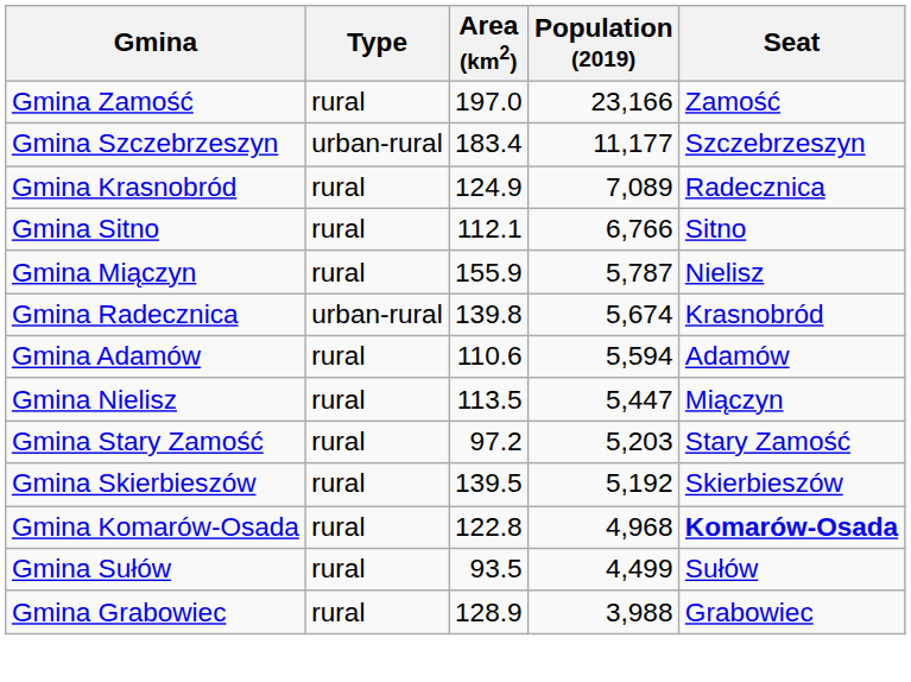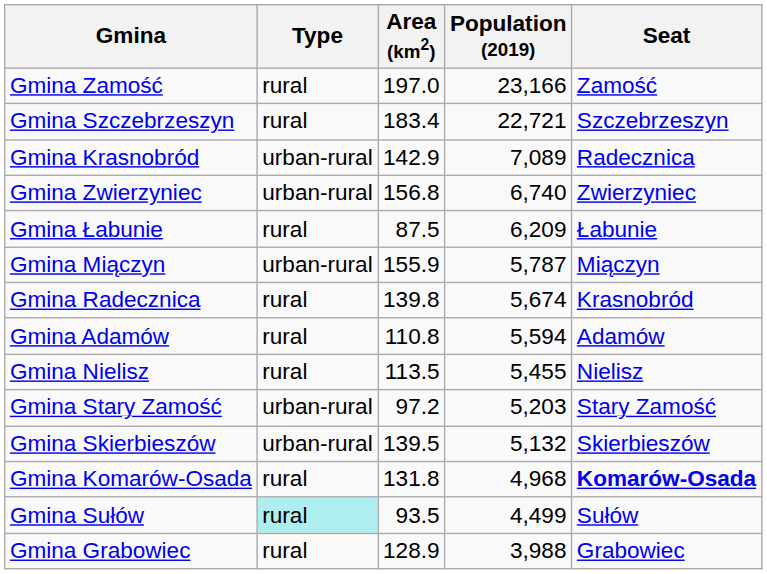Gmina Szczebrzeszyn | Type: urban-rural -> rural
Gmina Szczebrzeszyn | Population (2019): 11,177 -> 22,721
Gmina Krasnobród | Type: rural -> urban-rural
Gmina Krasnobród | Area (km2): 124.9 -> 142.9
- row: Gmina Sitno | rural | 112.1 | 6,766 | Sitno
+ row: Gmina Zwierzyniec | urban-rural | 156.8 | 6,740 | Zwierzyniec
+ row: Gmina Łabunie | rural | 87.5 | 6,209 | Łabunie
Gmina Miączyn | Type: rural -> urban-rural
Gmina Miączyn | Seat: Nielisz -> Miączyn
Gmina Radecznica | Type: urban-rural -> rural
Gmina Adamów | Area (km2): 110.6 -> 110.8
Gmina Nielisz | Population (2019): 5,447 -> 5,455
Gmina Nielisz | Seat: Miączyn -> Nielisz
Gmina Stary Zamość | Type: rural -> urban-rural
Gmina Skierbieszów | Type: rural -> urban-rural
Gmina Skierbieszów | Population (2019): 5,192 -> 5,132
Gmina Komarów-Osada | Area (km2): 122.8 -> 131.8
Gmina Sułów | Type: no background -> paleturquoise background
